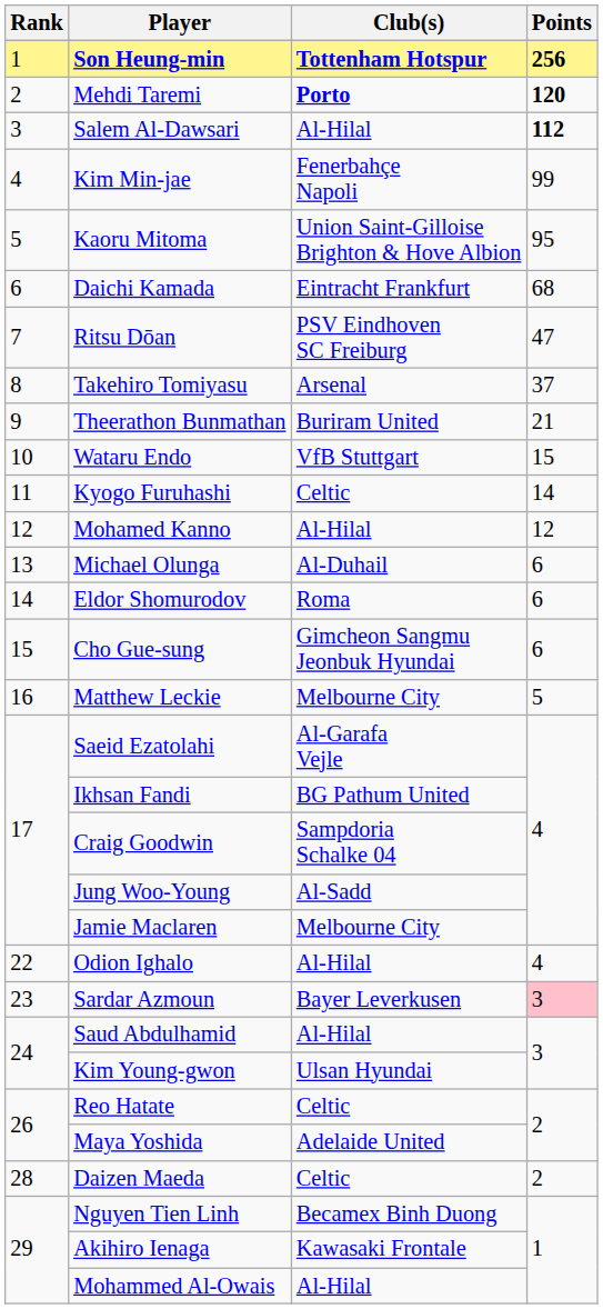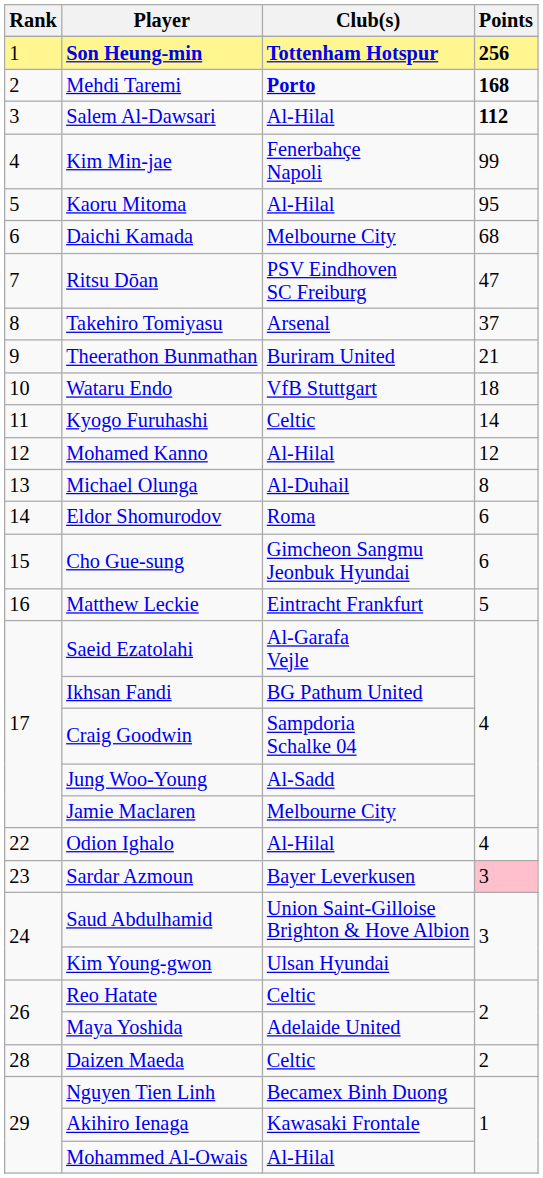Mehdi Taremi | Points: 120 -> 168
Kaoru Mitoma | Club(s): Union Saint-Gilloise Brighton & Hove Albion -> Al-Hilal
Daichi Kamada | Club(s): Eintracht Frankfurt -> Melbourne City
Wataru Endo | Points: 15 -> 18
Michael Olunga | Points: 6 -> 8
Matthew Leckie | Club(s): Melbourne City -> Eintracht Frankfurt
Saud Abdulhamid | Club(s): Al-Hilal -> Union Saint-Gilloise Brighton & Hove Albion
